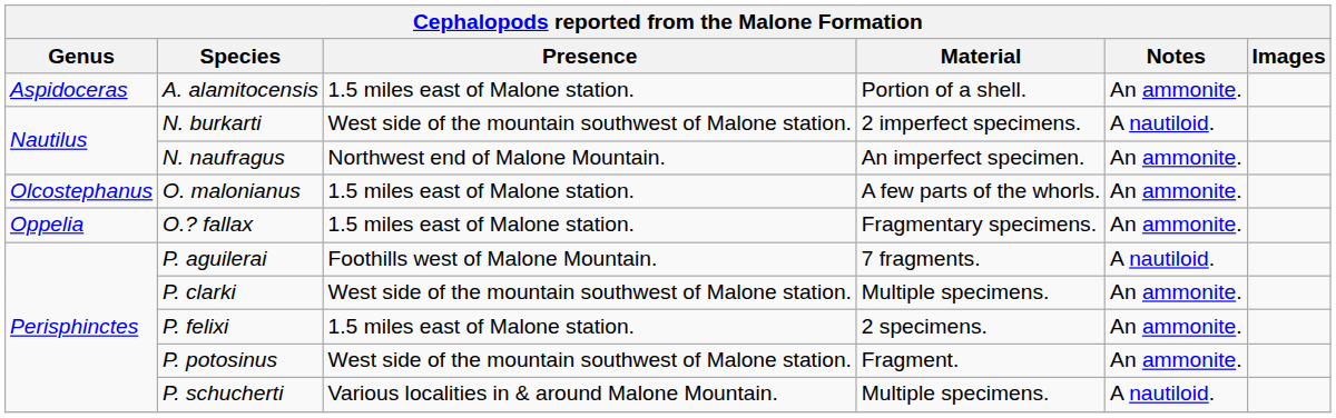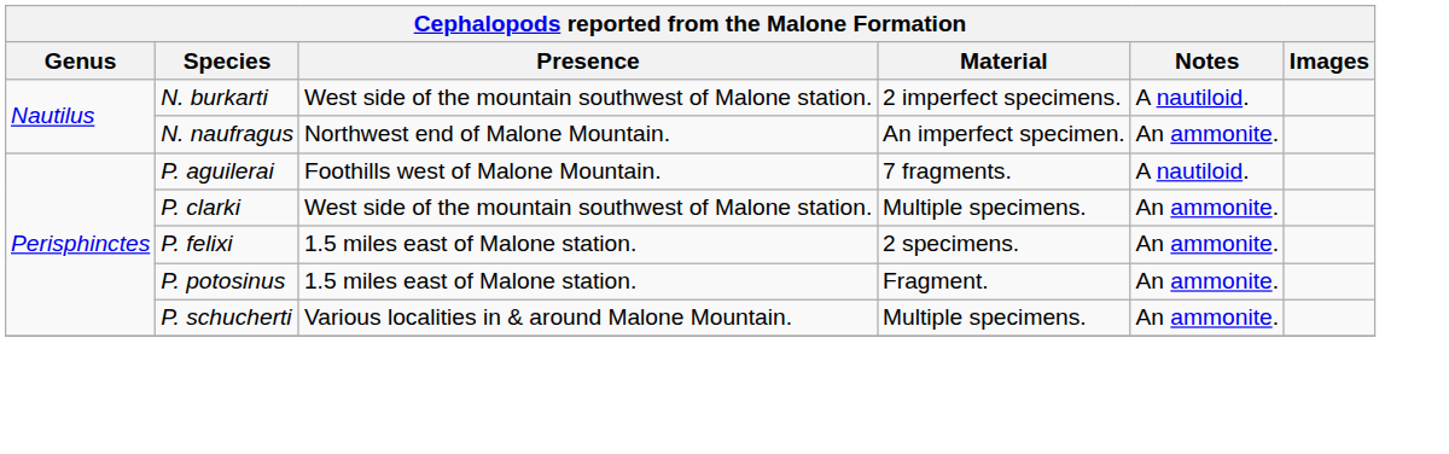- row: Aspidoceras | A. alamitocensis | 1.5 miles east of Malone station. | Portion of a shell. | An ammonite.
- row: Olcostephanus | O. malonianus | 1.5 miles east of Malone station. | A few parts of the whorls. | An ammonite.
- row: Oppelia | O.? fallax | 1.5 miles east of Malone station. | Fragmentary specimens. | An ammonite.
P. potosinus | Presence: West side of the mountain southwest of Malone station. -> 1.5 miles east of Malone station.
P. schucherti | Notes: A nautiloid. -> An ammonite.
